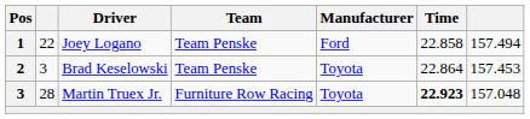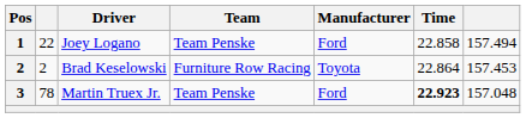Brad Keselowski | column 2: 3 -> 2
Brad Keselowski | Team: Team Penske -> Furniture Row Racing
Martin Truex Jr. | column 2: 28 -> 78
Martin Truex Jr. | Team: Furniture Row Racing -> Team Penske
Martin Truex Jr. | Manufacturer: Toyota -> Ford
